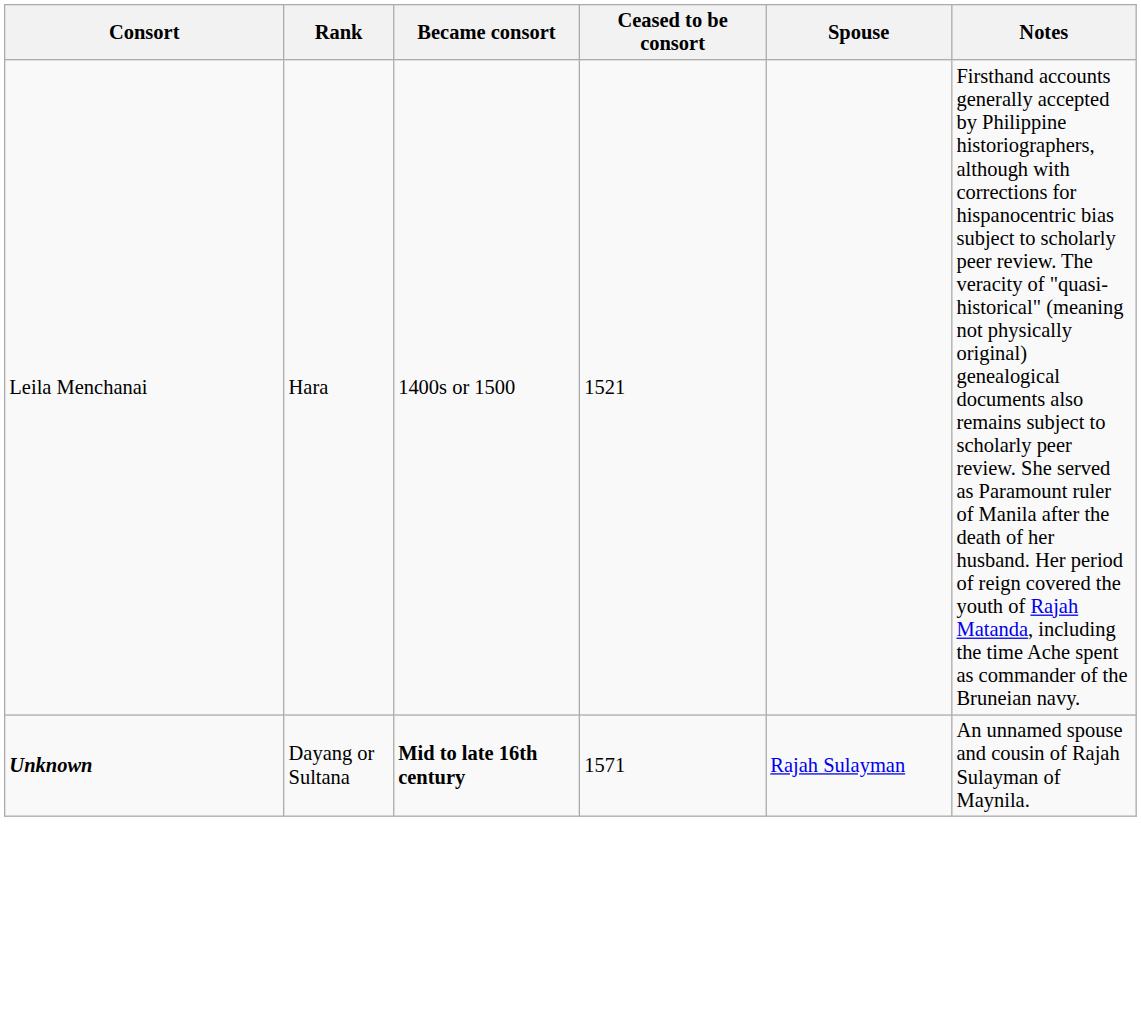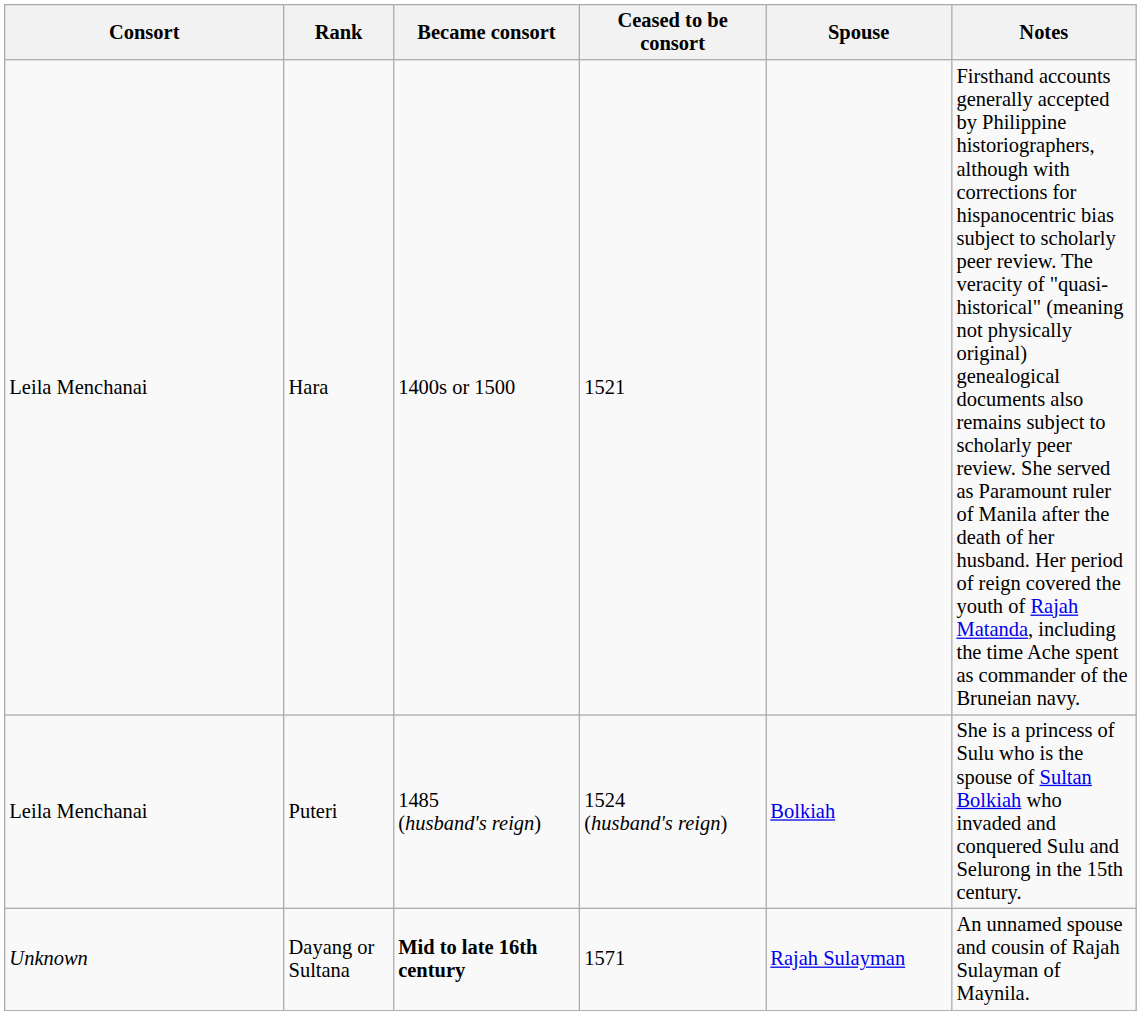+ row: Leila Menchanai | Puteri | 1485 (husband's reign) | 1524 (husband's reign) | Bolkiah | She is a princess of Sulu who is the spouse of Sultan Bolkiah who invaded and conquered Sulu and Selurong in the 15th century.
Dayang or Sultana | Consort: bold -> normal
